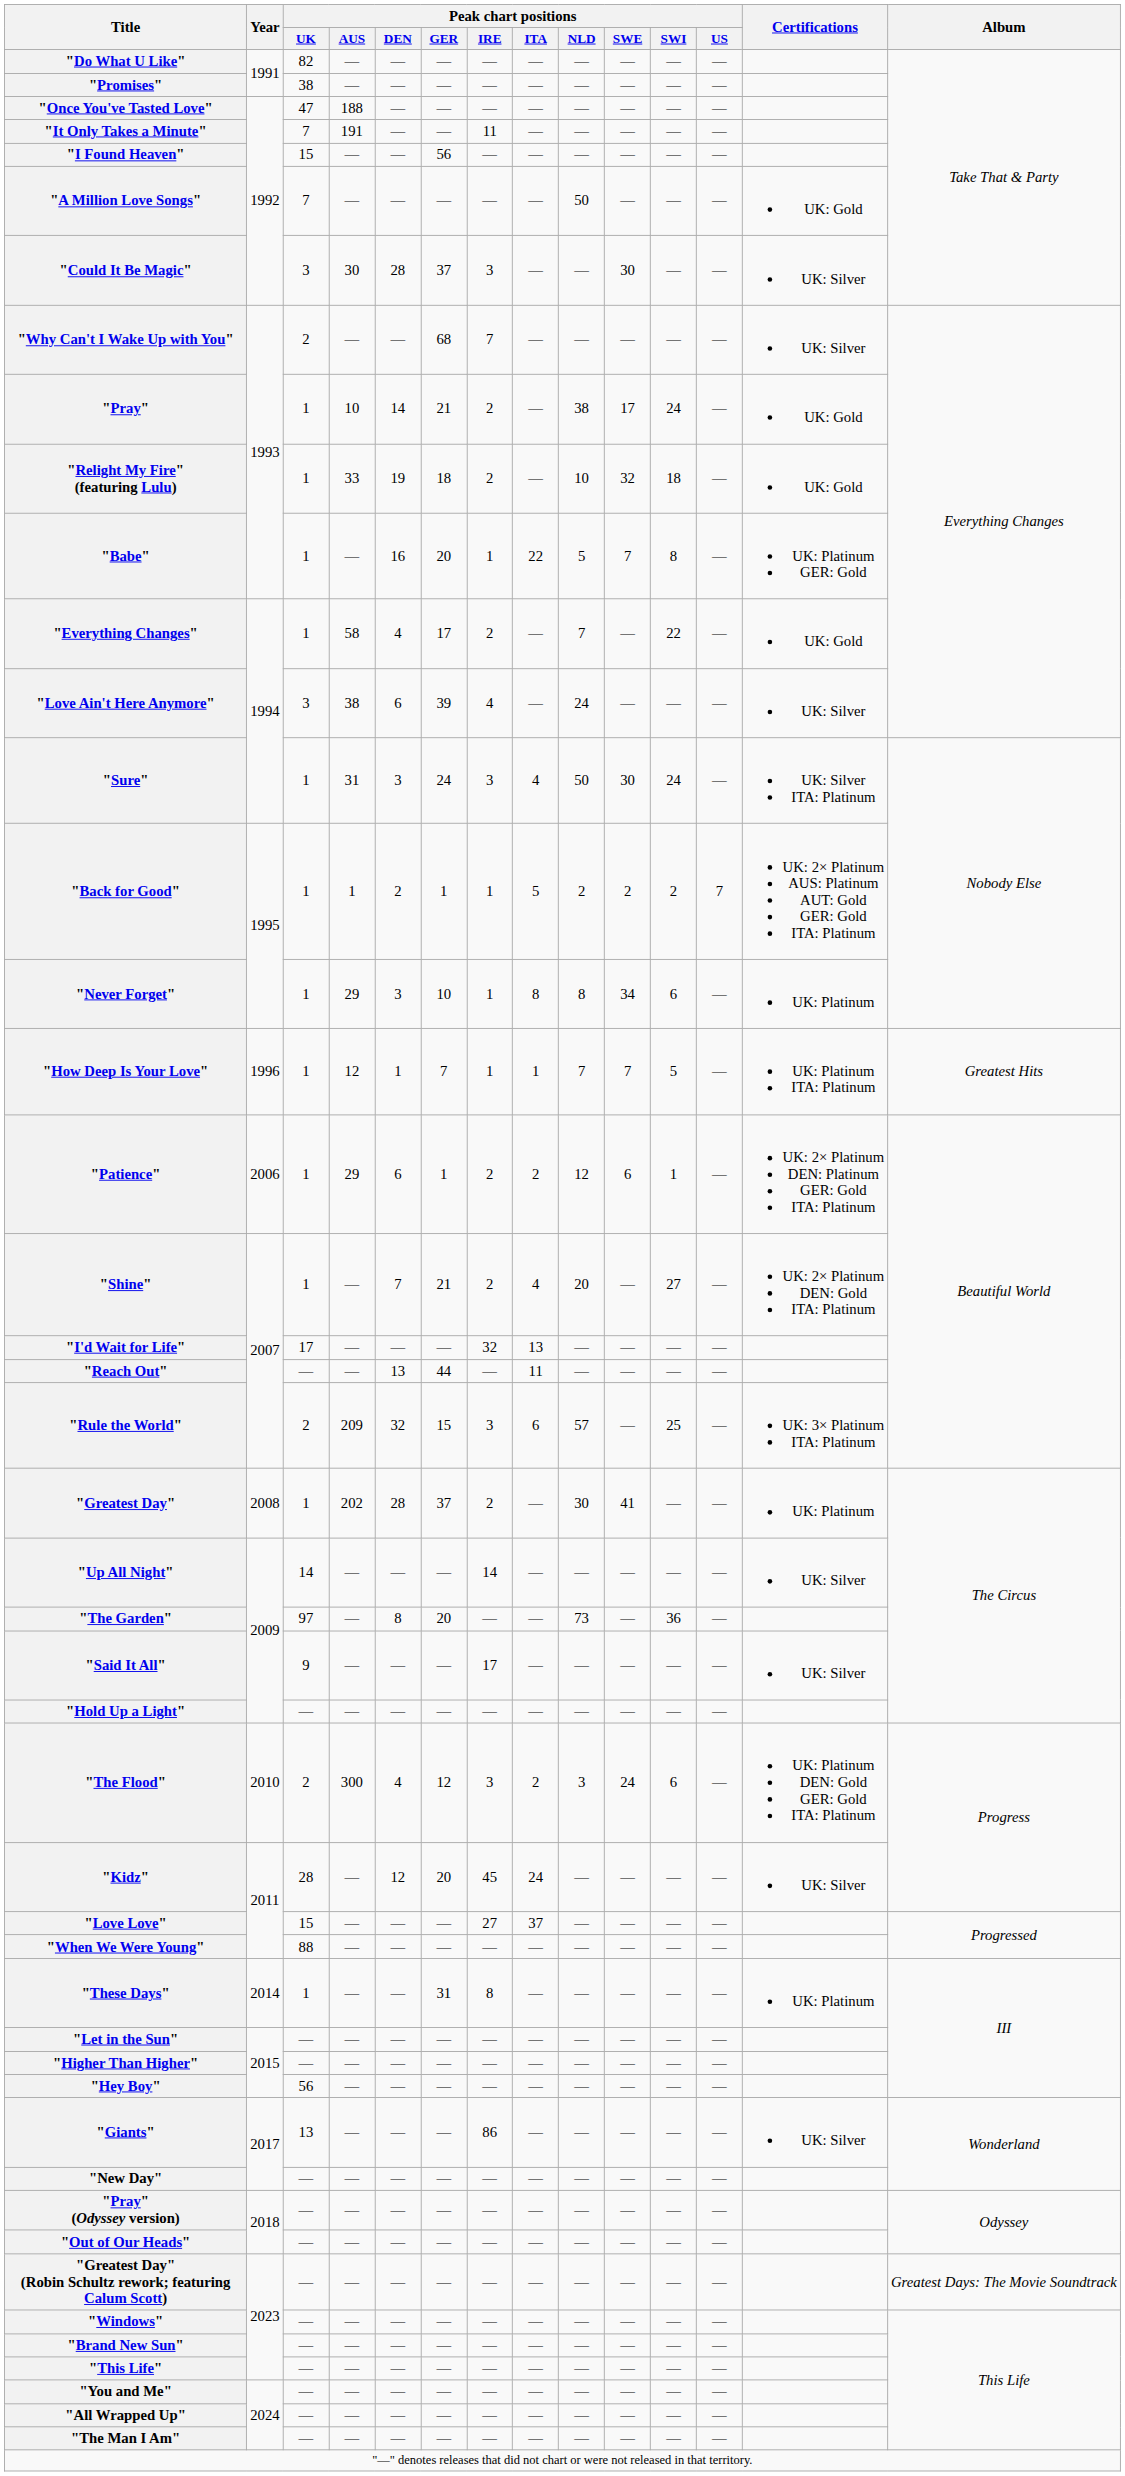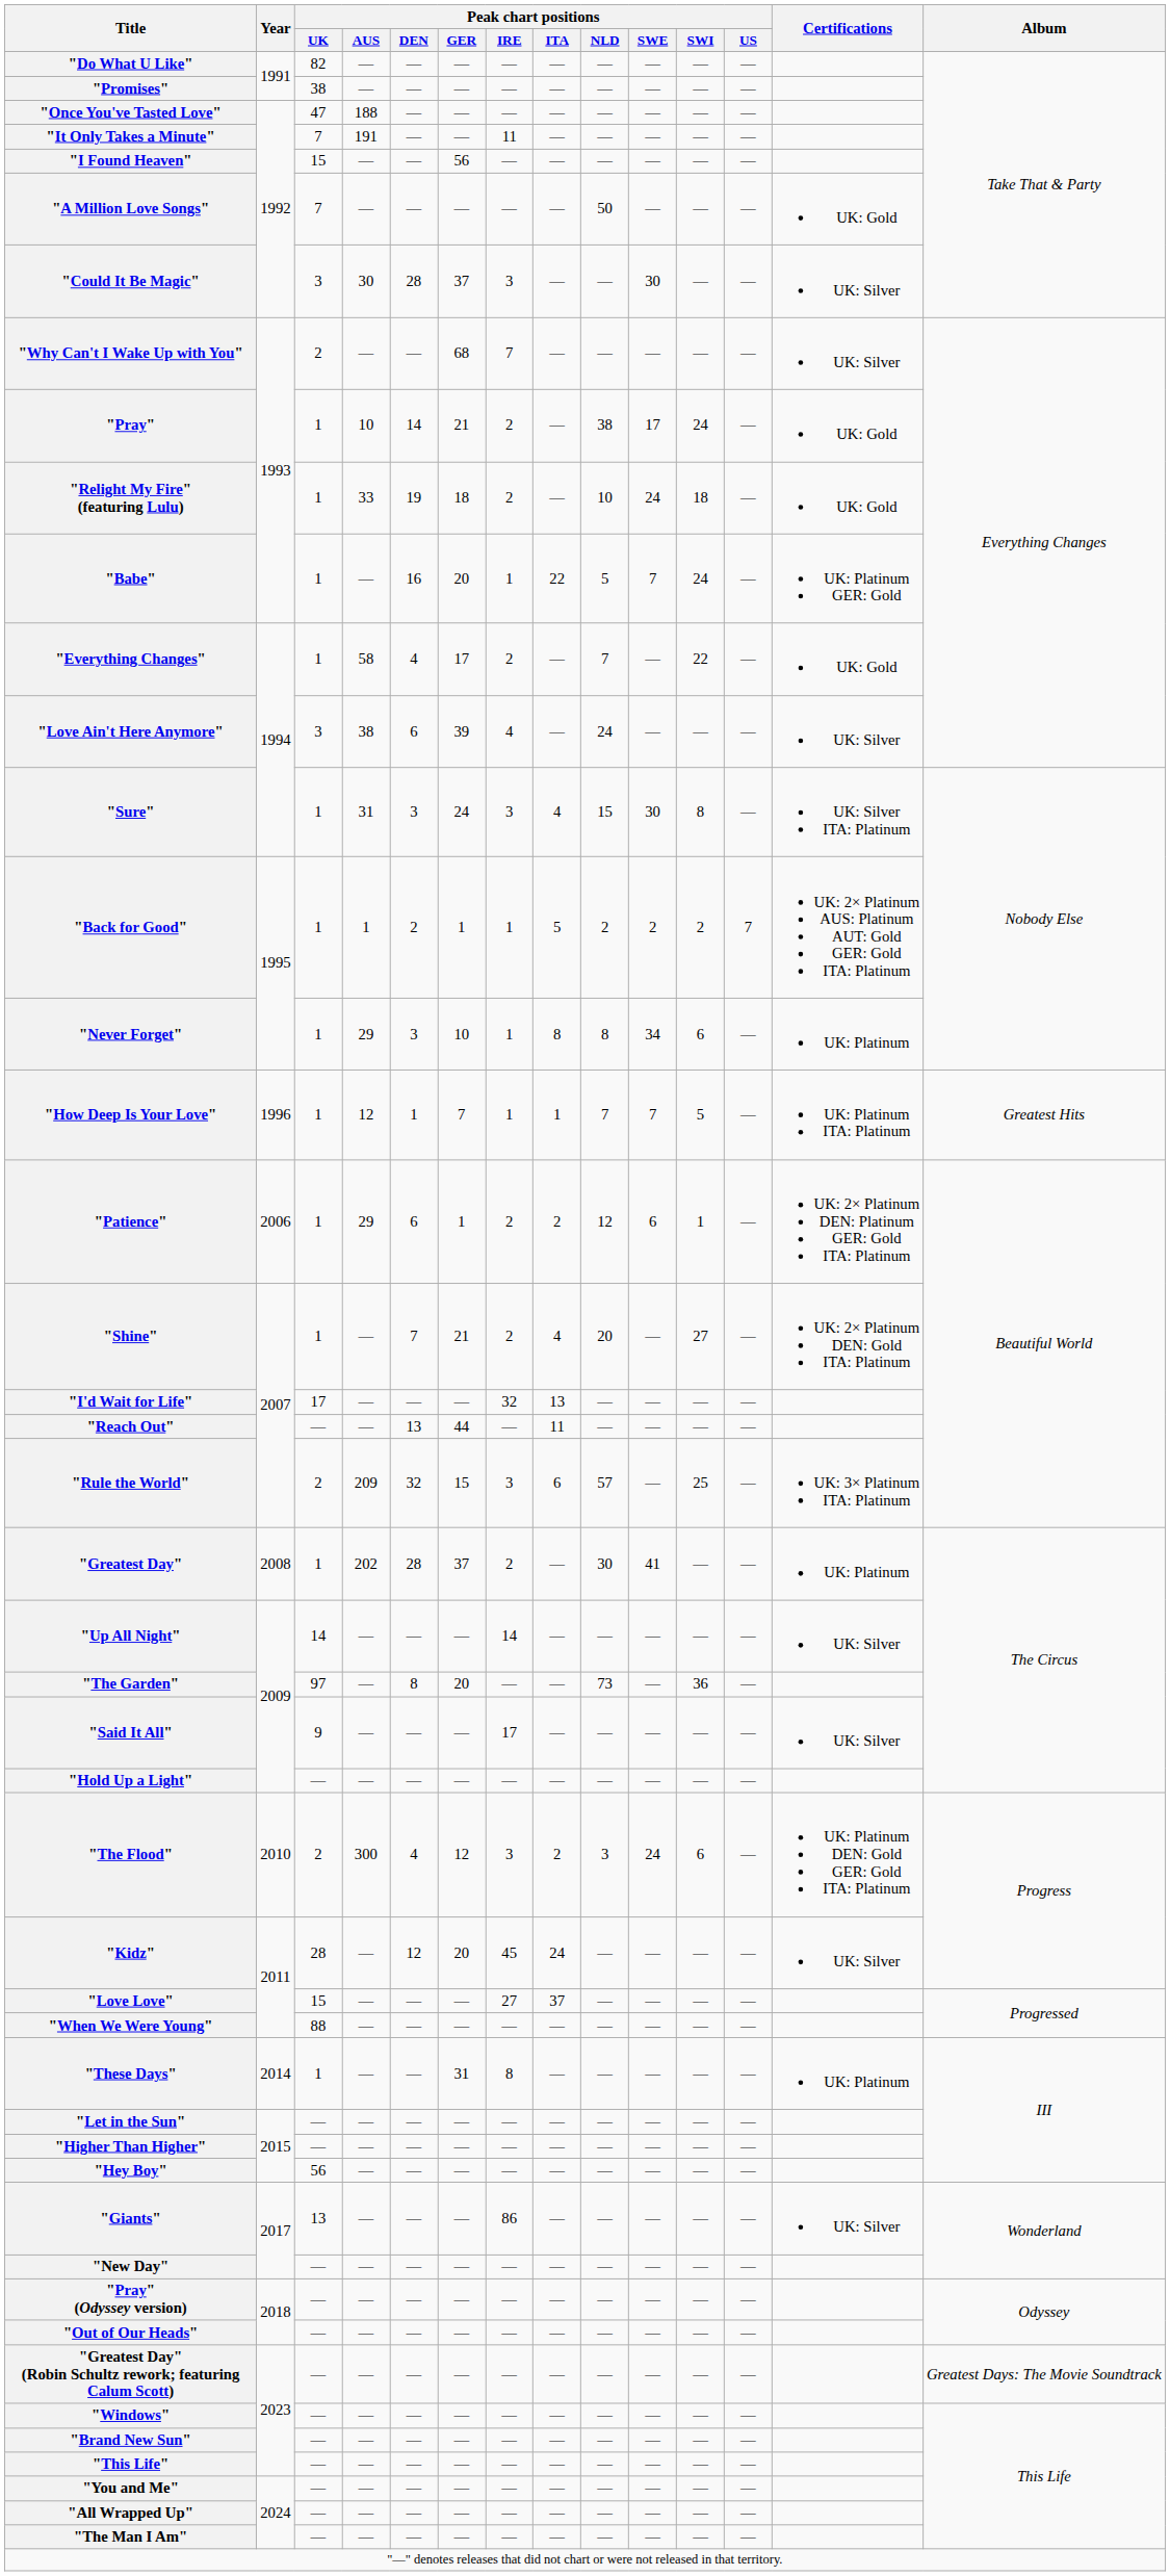"Relight My Fire" (featuring Lulu) | Peak chart positions / SWE: 32 -> 24
"Babe" | Peak chart positions / SWI: 8 -> 24
"Sure" | Peak chart positions / NLD: 50 -> 15
"Sure" | Peak chart positions / SWI: 24 -> 8
